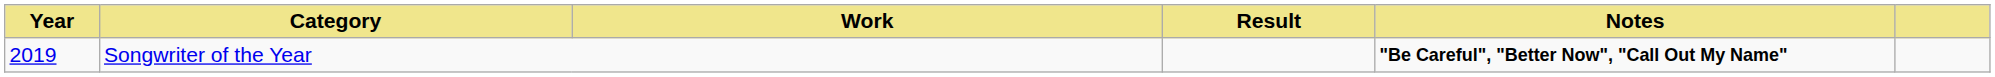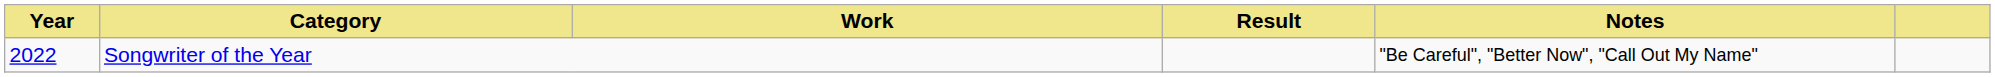Songwriter of the Year | Year: 2019 -> 2022
Songwriter of the Year | Notes: bold -> normal
